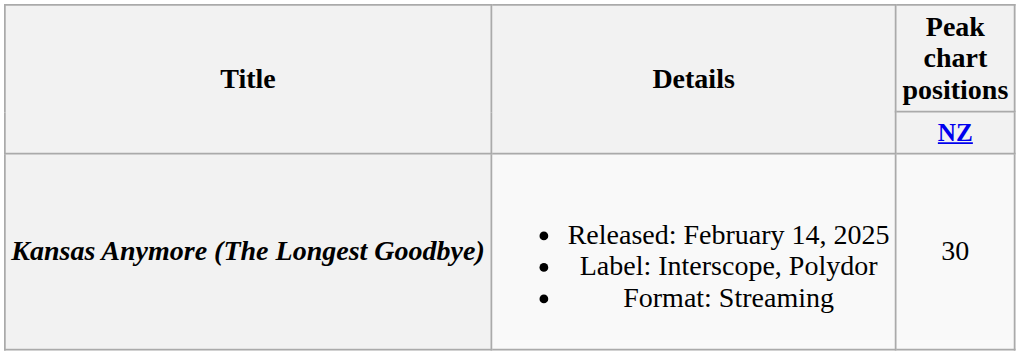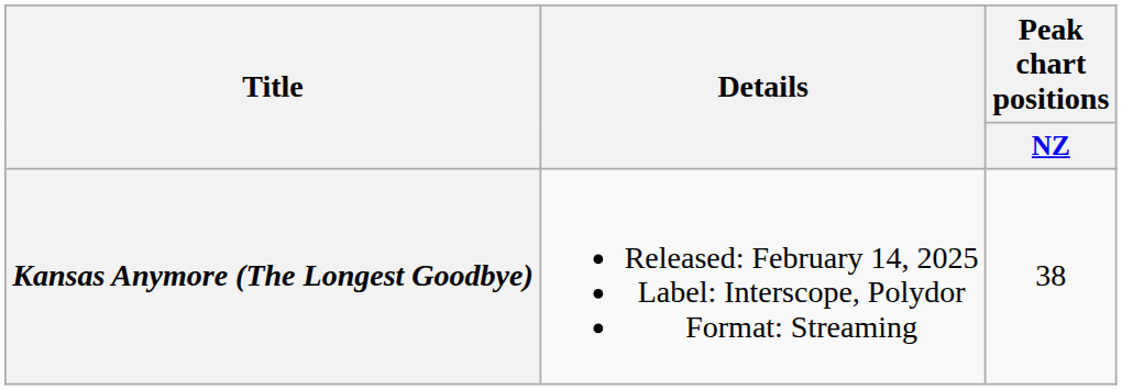Kansas Anymore (The Longest Goodbye) | Peak chart positions / NZ: 30 -> 38
